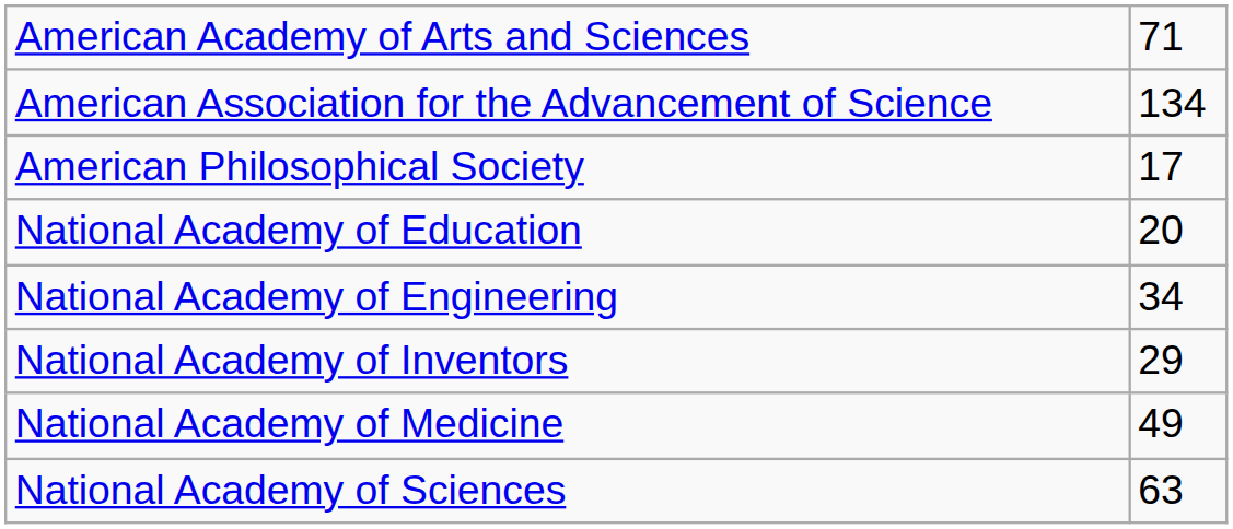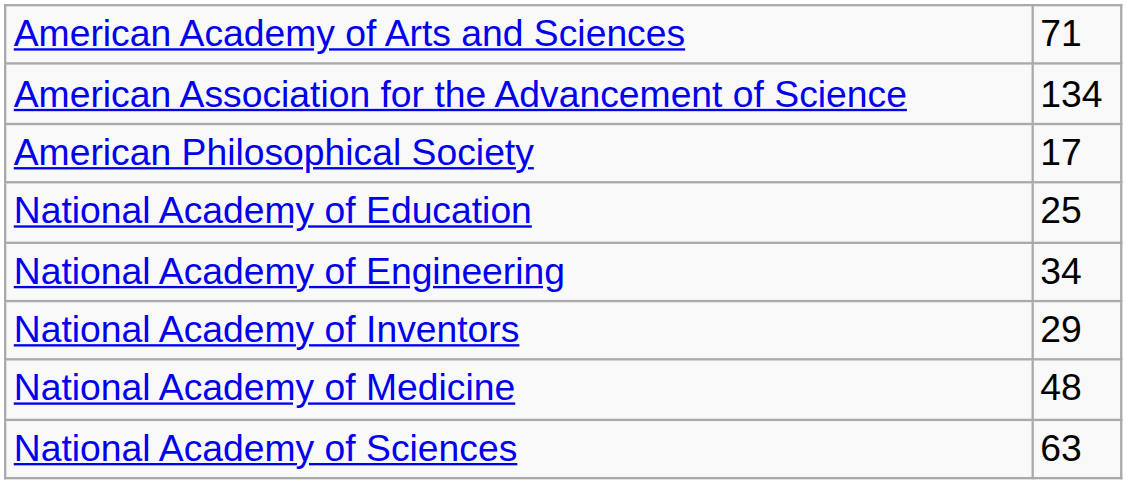National Academy of Education | column 2: 20 -> 25
National Academy of Medicine | column 2: 49 -> 48
